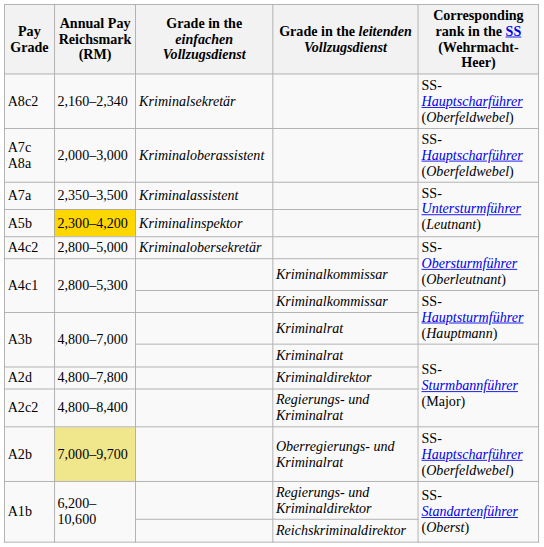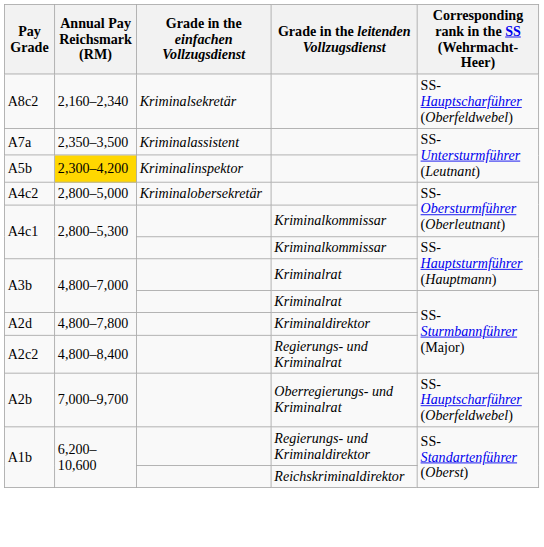- row: A7c A8a | 2,000–3,000 | Kriminaloberassistent | SS-Hauptscharführer (Oberfeldwebel)
A2b | Annual Pay Reichsmark (RM): khaki background -> no background
